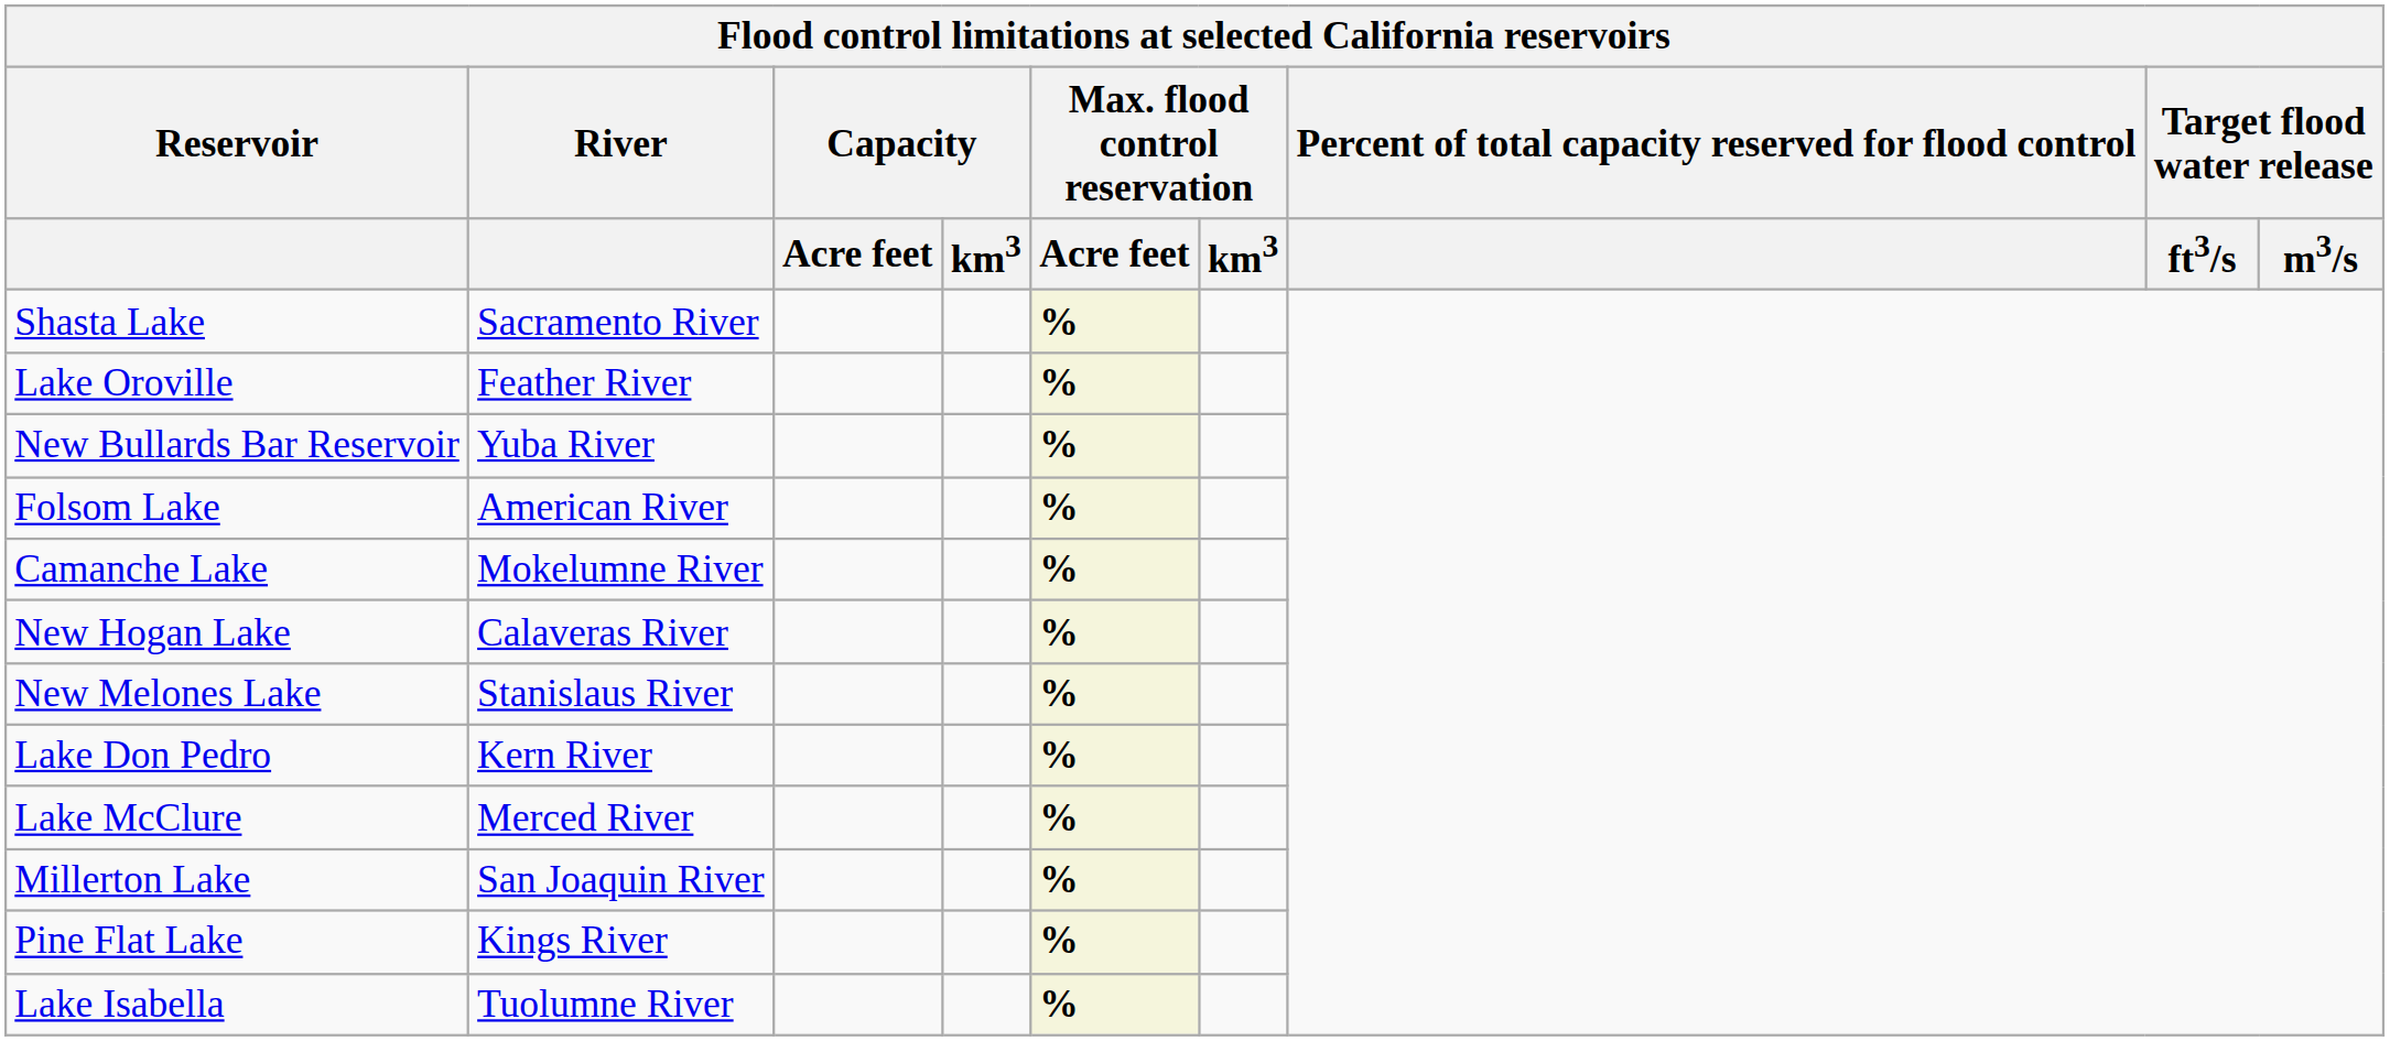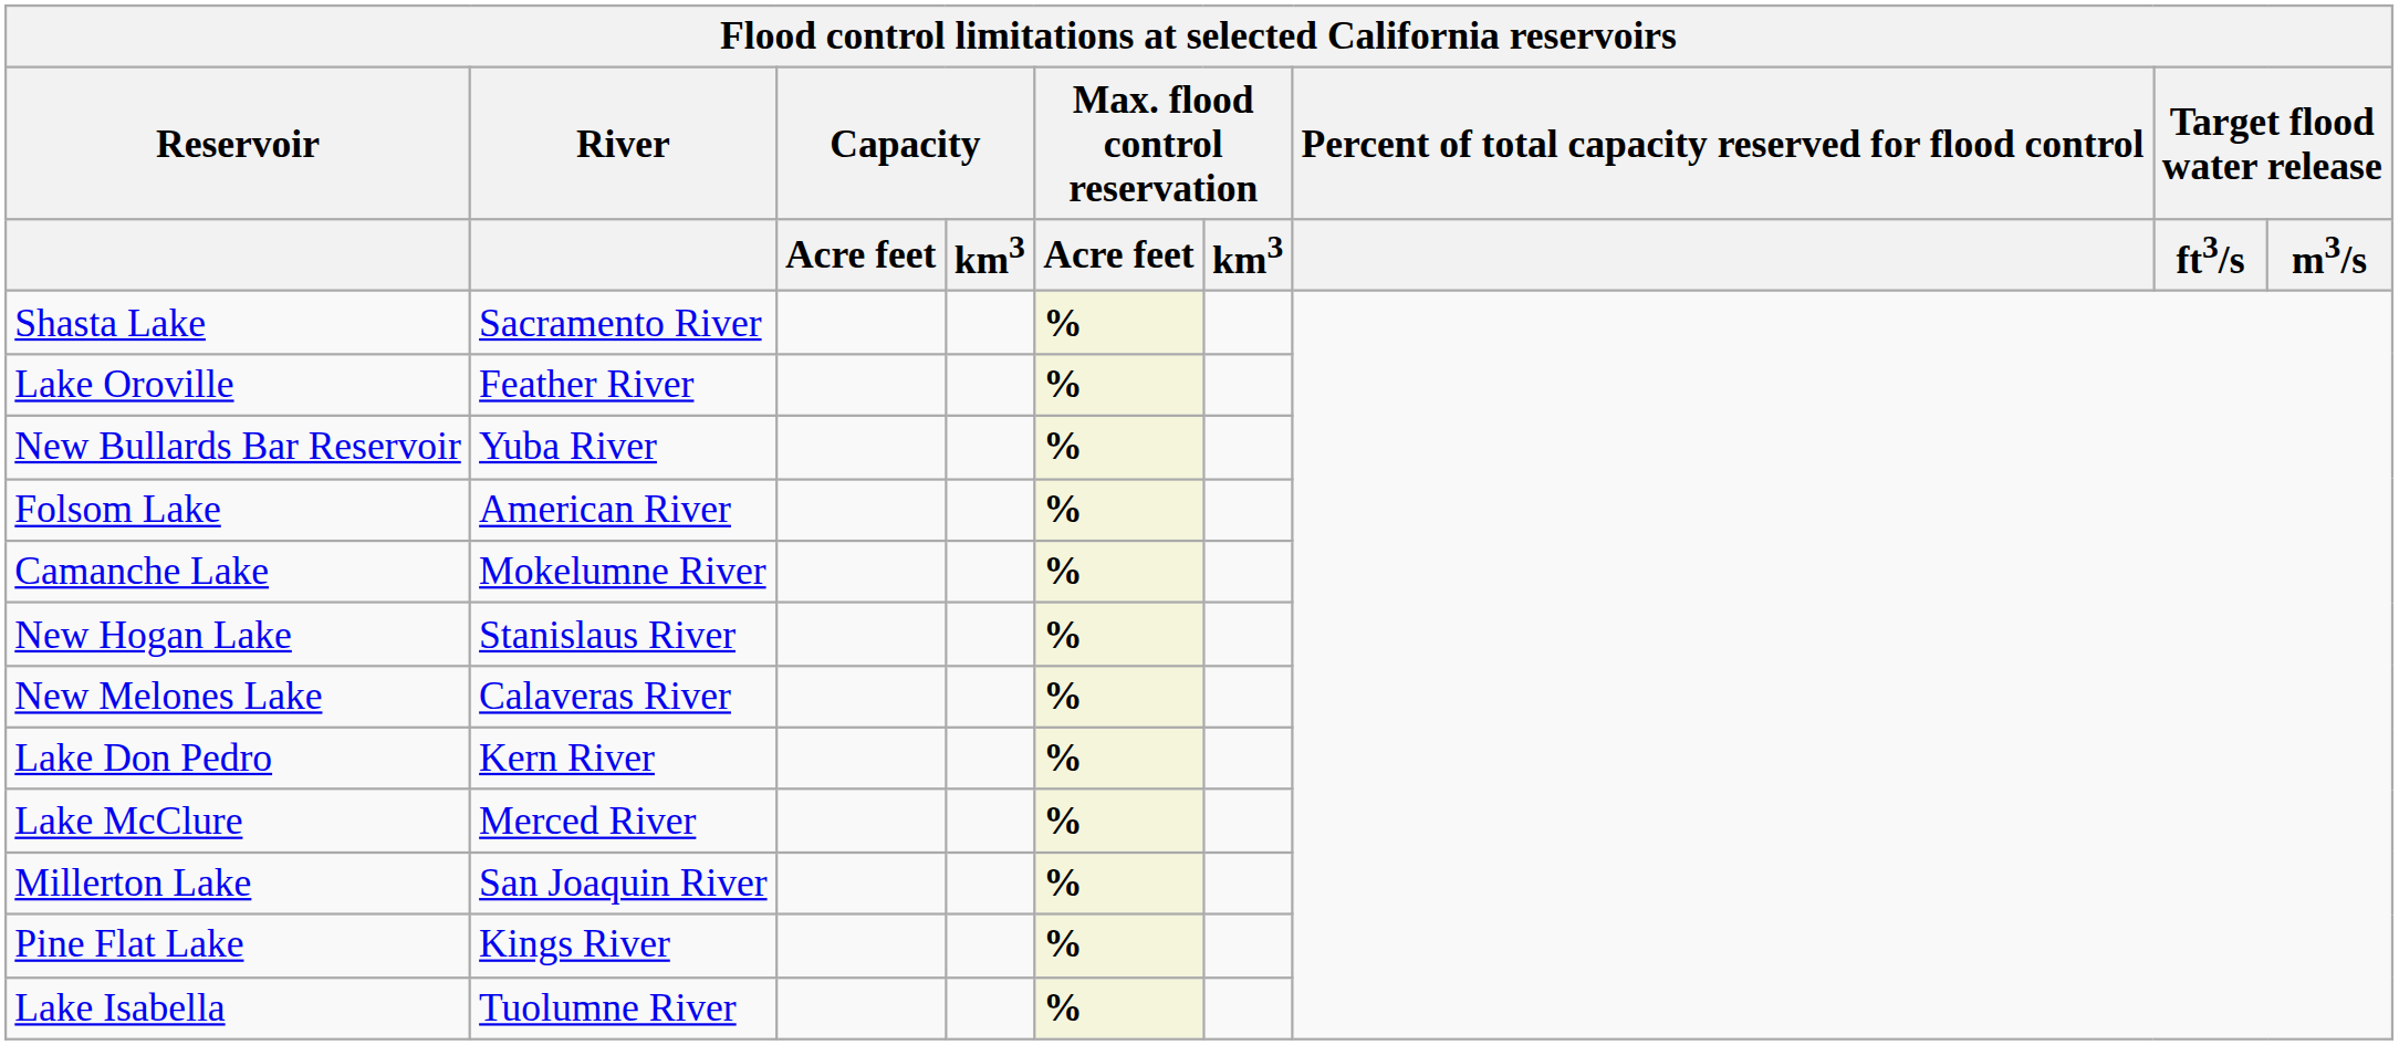New Hogan Lake | River: Calaveras River -> Stanislaus River
New Melones Lake | River: Stanislaus River -> Calaveras River
